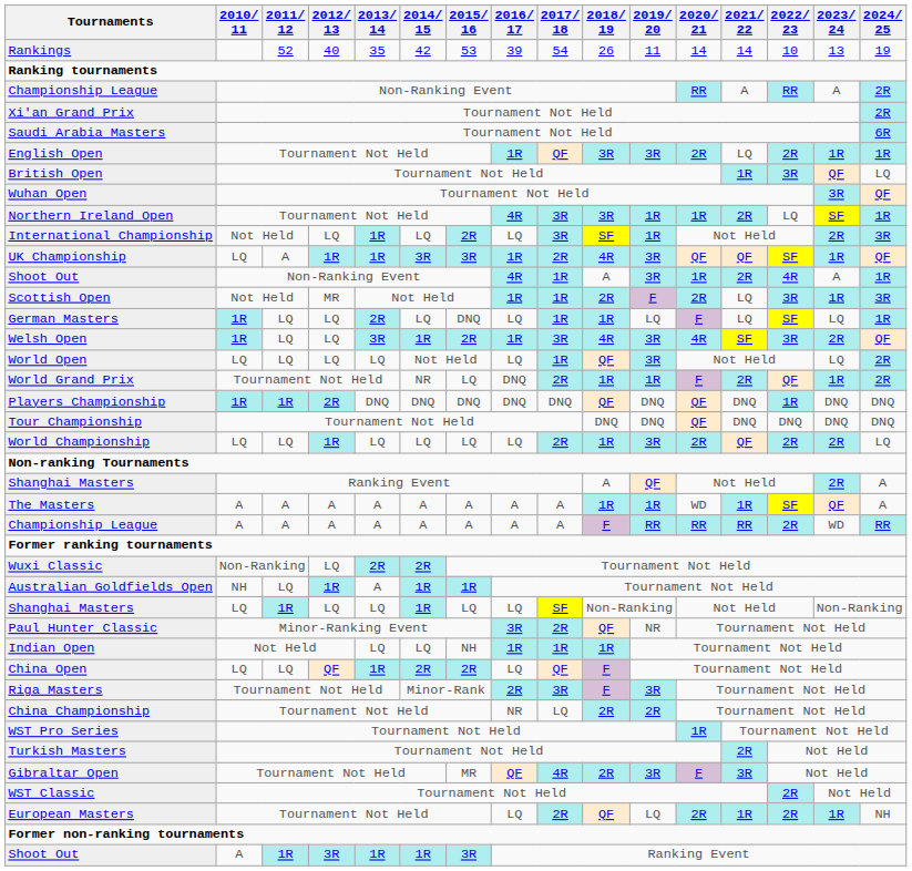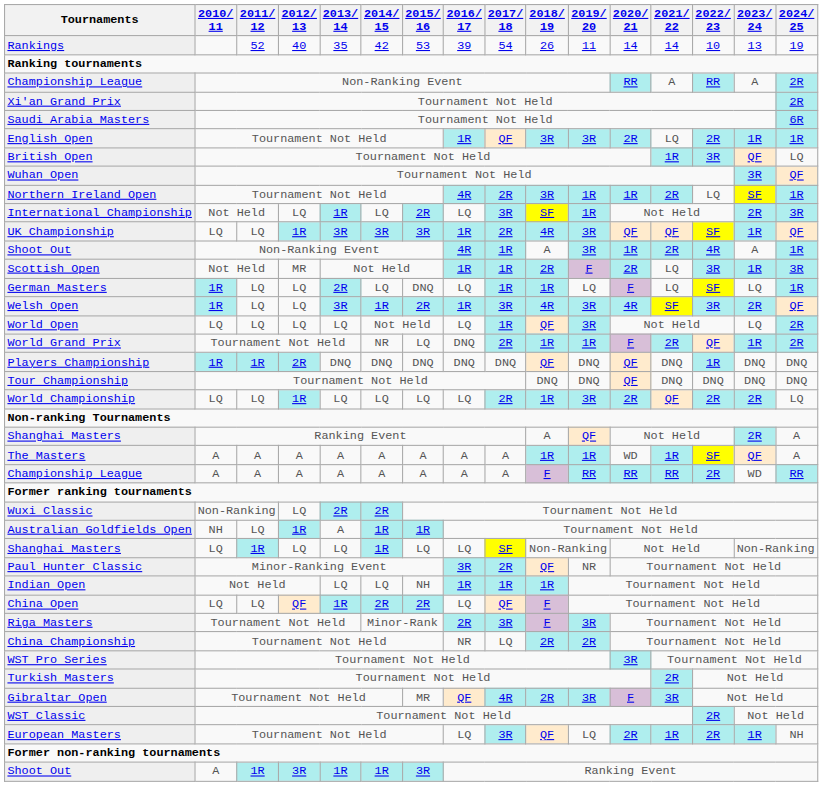Northern Ireland Open | 2017/ 18: 3R -> 2R
UK Championship | 2011/ 12: A -> LQ
UK Championship | 2013/ 14: 1R -> 3R
WST Pro Series | 2020/ 21: 1R -> 3R
European Masters | 2017/ 18: 2R -> 3R
